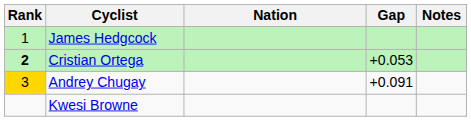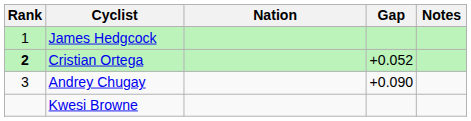Cristian Ortega | Gap: +0.053 -> +0.052
Andrey Chugay | Rank: gold background -> no background
Andrey Chugay | Gap: +0.091 -> +0.090
